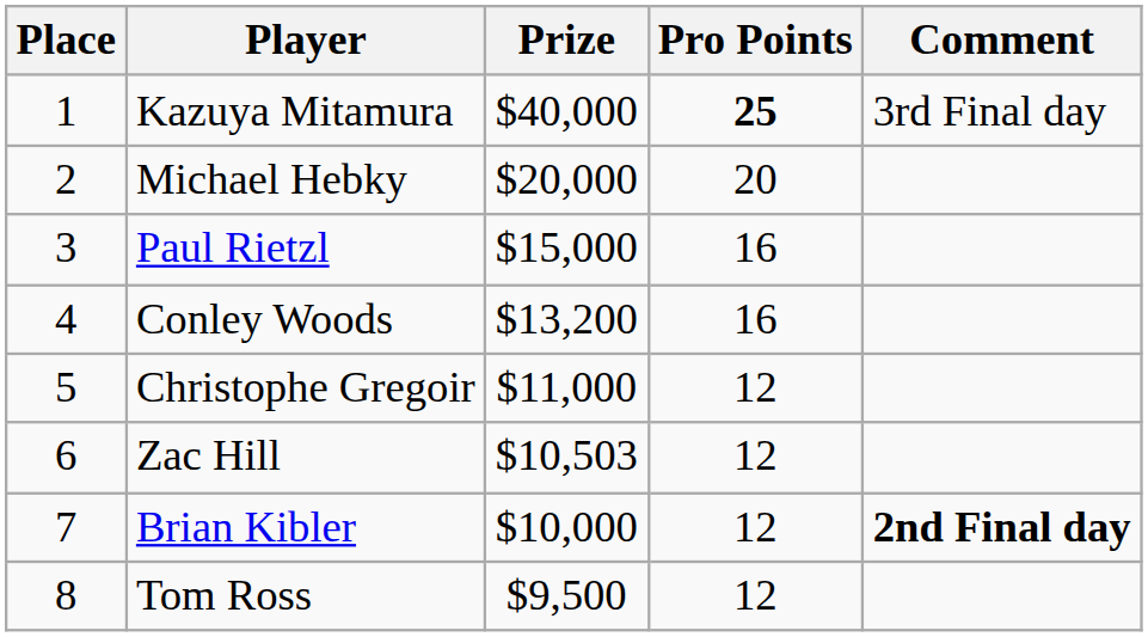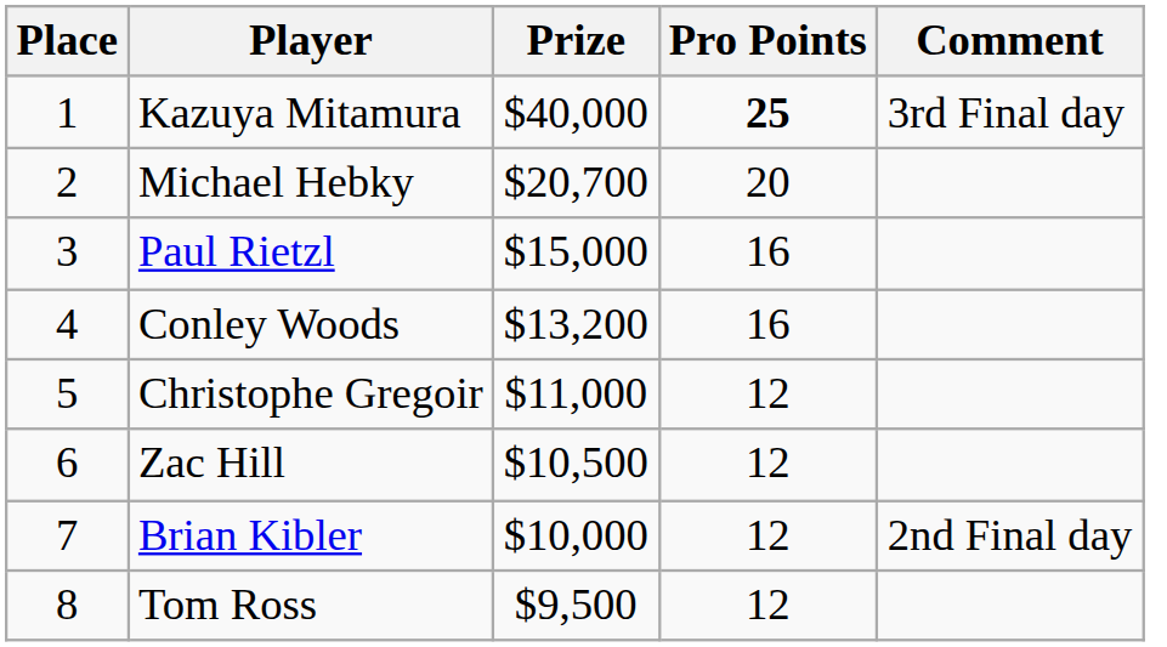Michael Hebky | Prize: $20,000 -> $20,700
Zac Hill | Prize: $10,503 -> $10,500
Brian Kibler | Comment: bold -> normal
